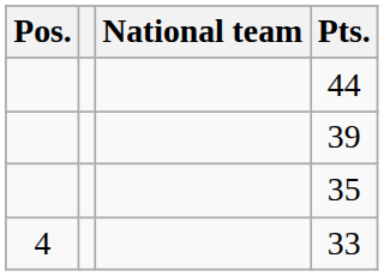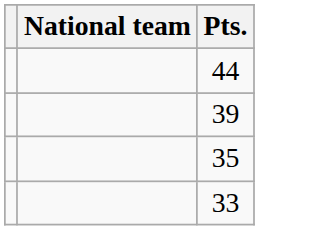- column: Pos. | 4
